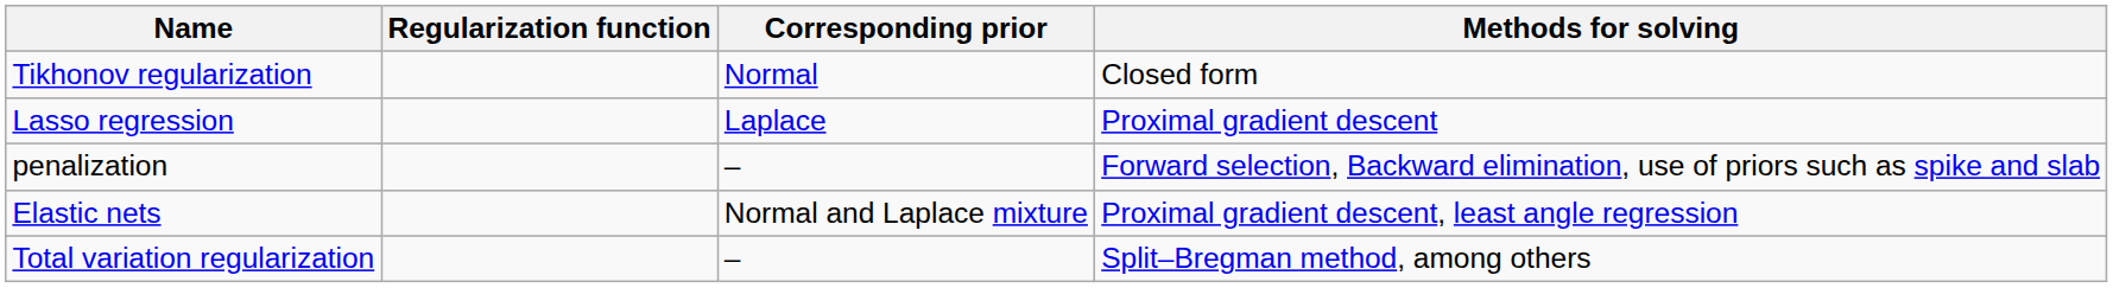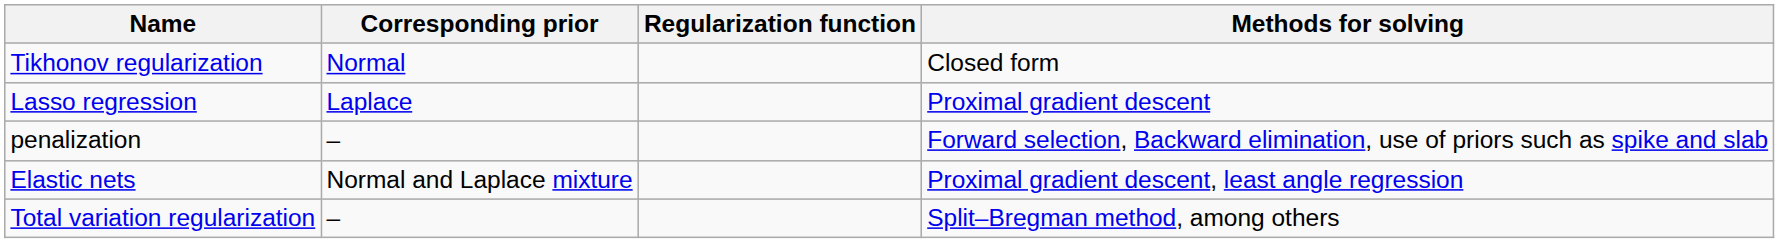columns swapped: Regularization function <-> Corresponding prior
